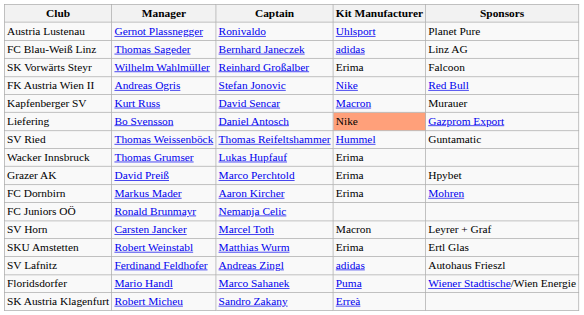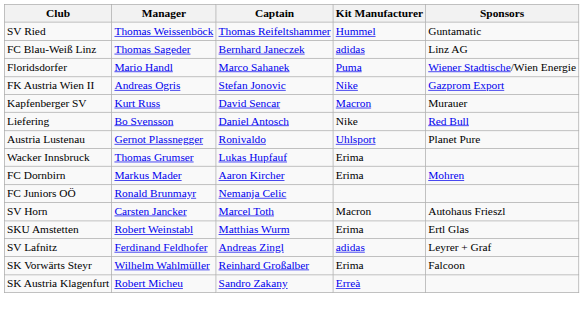rows swapped: Austria Lustenau <-> SV Ried
rows swapped: Floridsdorfer <-> SK Vorwärts Steyr
FK Austria Wien II | Sponsors: Red Bull -> Gazprom Export
Liefering | Kit Manufacturer: lightsalmon background -> no background
Liefering | Sponsors: Gazprom Export -> Red Bull
- row: Grazer AK | David Preiß | Marco Perchtold | Erima | Hpybet
SV Horn | Sponsors: Leyrer + Graf -> Autohaus Frieszl
SV Lafnitz | Sponsors: Autohaus Frieszl -> Leyrer + Graf
